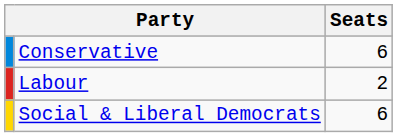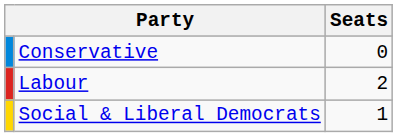Conservative | Seats: 6 -> 0
Social & Liberal Democrats | Seats: 6 -> 1
